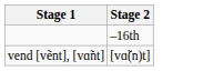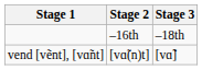+ column: Stage 3 | –18th | [vɑ̃]
